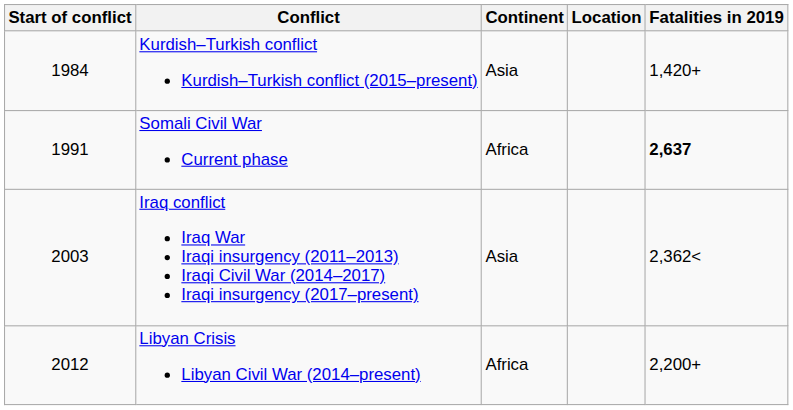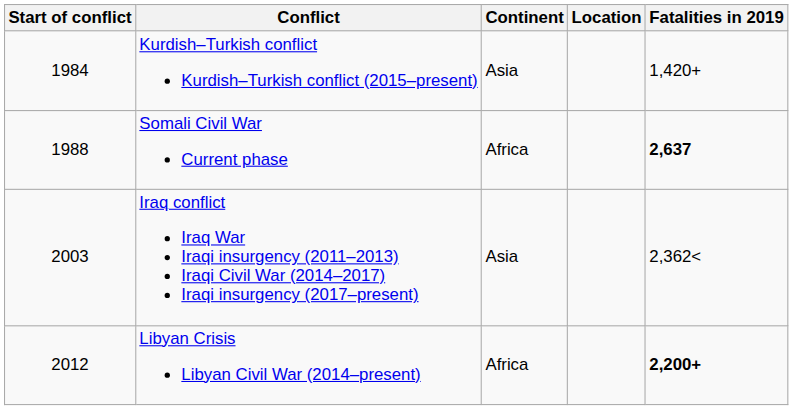Somali Civil War Current phase | Start of conflict: 1991 -> 1988
Libyan Crisis Libyan Civil War (2014–present) | Fatalities in 2019: normal -> bold
